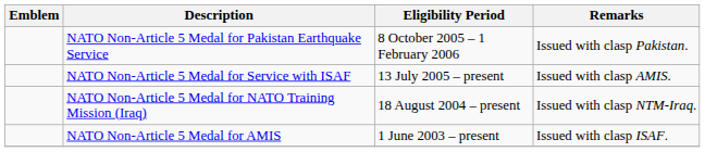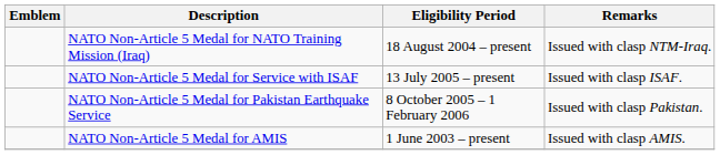rows swapped: NATO Non-Article 5 Medal for Pakistan Earthquake Service <-> NATO Non-Article 5 Medal for NATO Training Mission (Iraq)
NATO Non-Article 5 Medal for Service with ISAF | Remarks: Issued with clasp AMIS. -> Issued with clasp ISAF.
NATO Non-Article 5 Medal for AMIS | Remarks: Issued with clasp ISAF. -> Issued with clasp AMIS.
